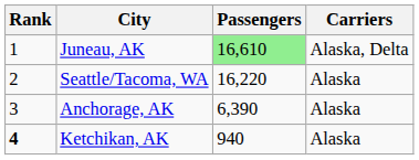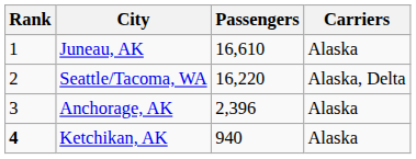Juneau, AK | Passengers: lightgreen background -> no background
Juneau, AK | Carriers: Alaska, Delta -> Alaska
Seattle/Tacoma, WA | Carriers: Alaska -> Alaska, Delta
Anchorage, AK | Passengers: 6,390 -> 2,396
